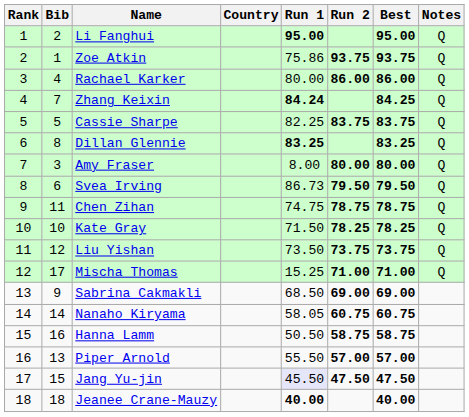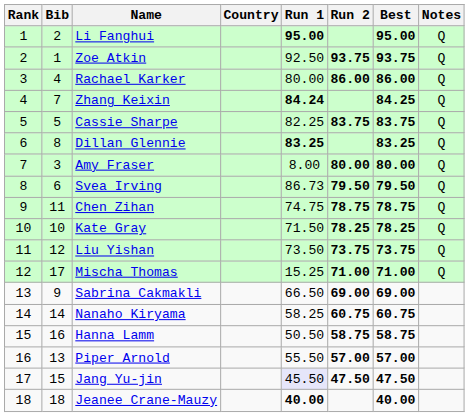Zoe Atkin | Run 1: 75.86 -> 92.50
Sabrina Cakmakli | Run 1: 68.50 -> 66.50
Nanaho Kiryama | Run 1: 58.05 -> 58.25
